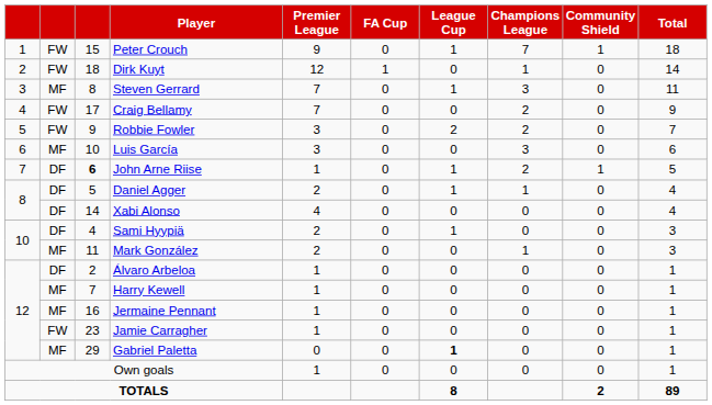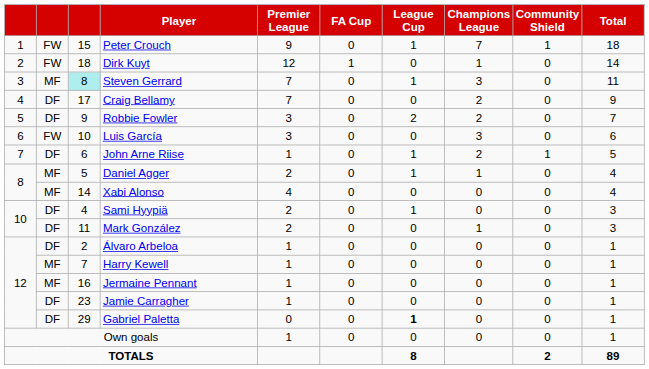Steven Gerrard | column 3: no background -> paleturquoise background
Craig Bellamy | column 2: FW -> DF
Robbie Fowler | column 2: FW -> DF
Luis García | column 2: MF -> FW
John Arne Riise | column 3: bold -> normal
Daniel Agger | column 2: DF -> MF
Xabi Alonso | column 2: DF -> MF
Mark González | column 2: MF -> DF
Jamie Carragher | column 2: FW -> DF
Gabriel Paletta | column 2: MF -> DF
